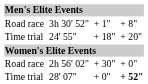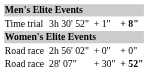3h 30' 52" | column 1: Road race -> Time trial
3h 30' 52" | column 7: normal -> bold
- row: Time trial | 24' 55" | + 18" | + 20"
2h 56' 02" | column 5: + 30" -> + 0"
28' 07" | column 1: Time trial -> Road race
28' 07" | column 5: + 0" -> + 30"
